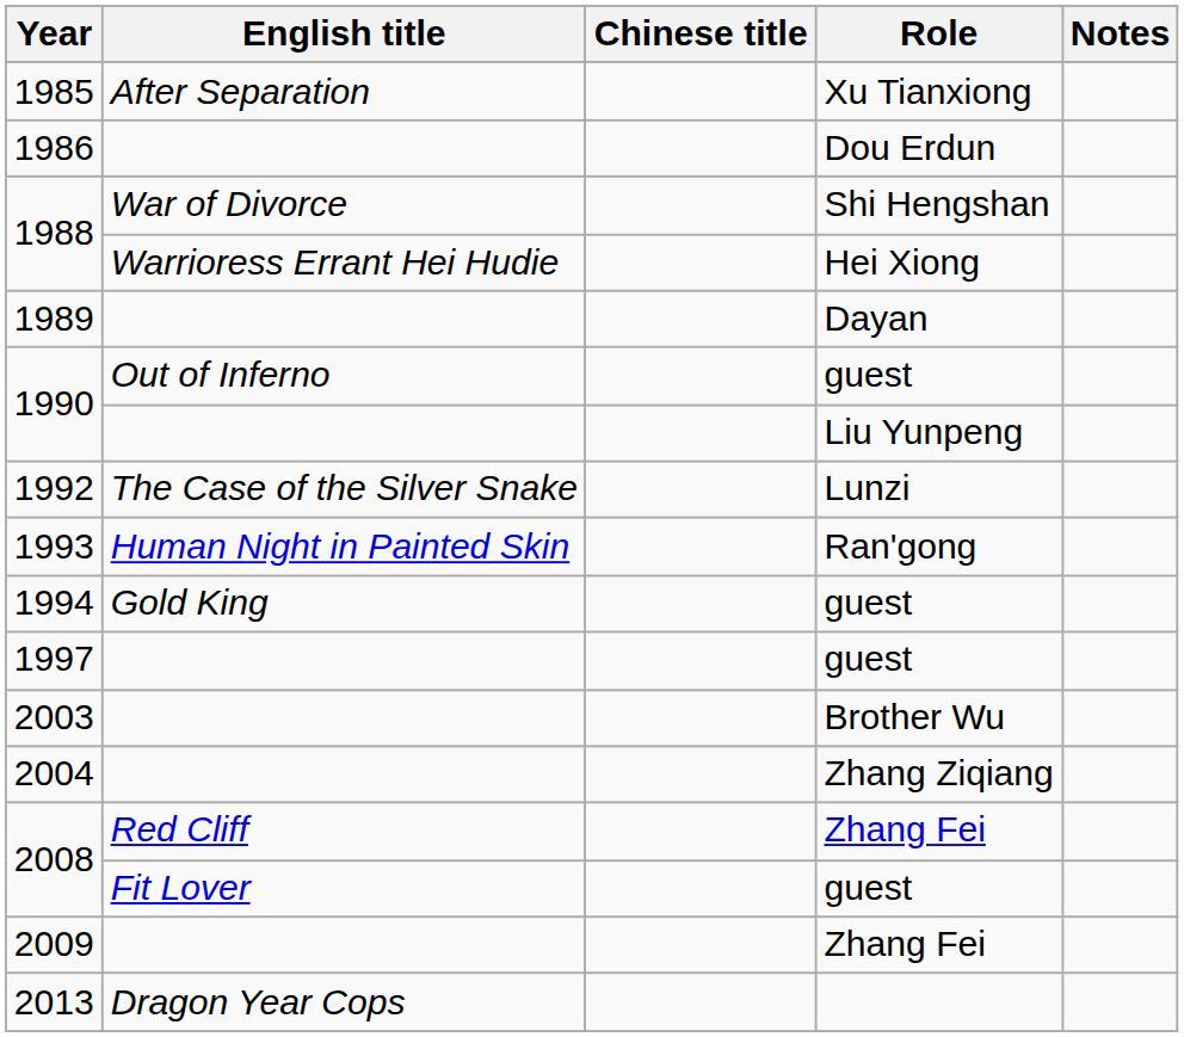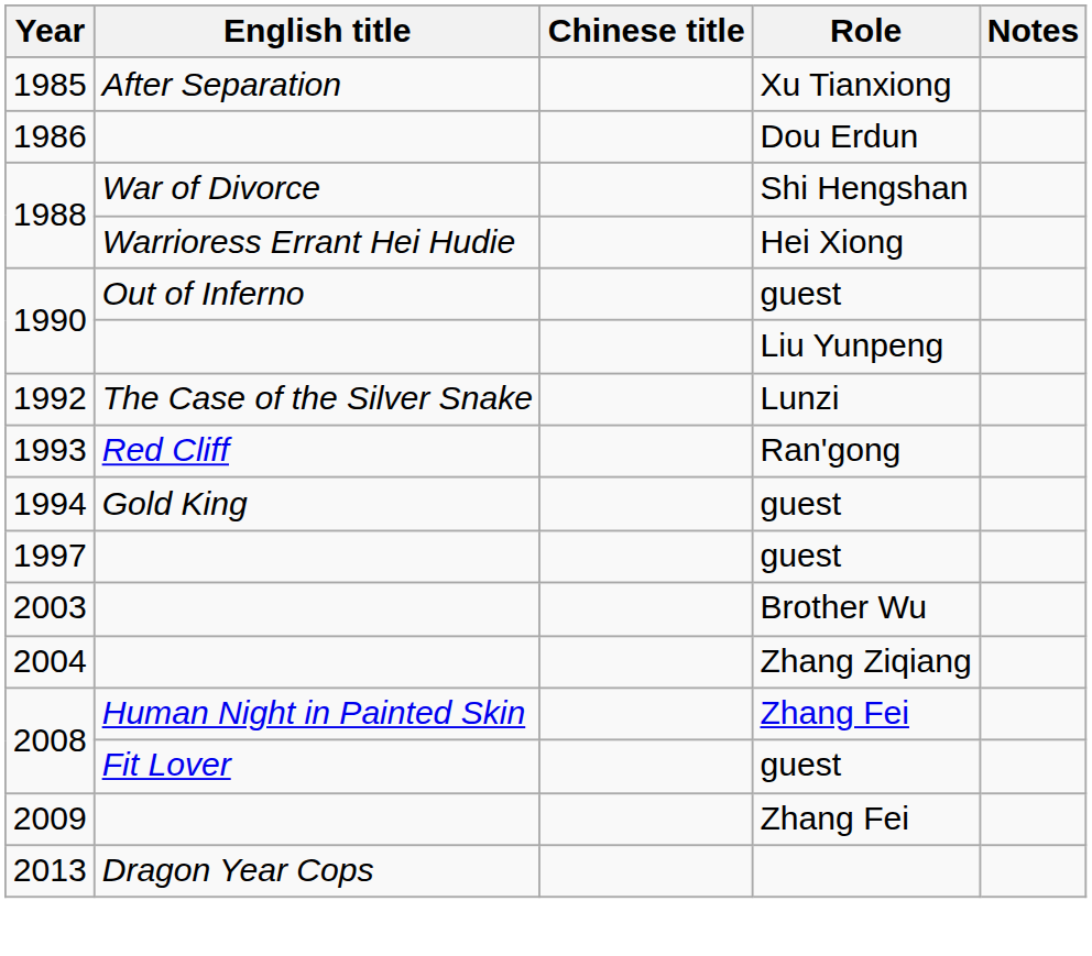- row: 1989 | Dayan
1993 | English title: Human Night in Painted Skin -> Red Cliff
2008 / Zhang Fei | English title: Red Cliff -> Human Night in Painted Skin
